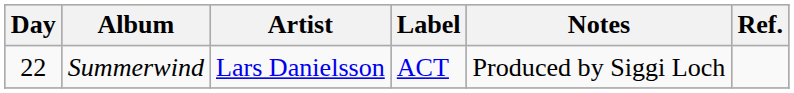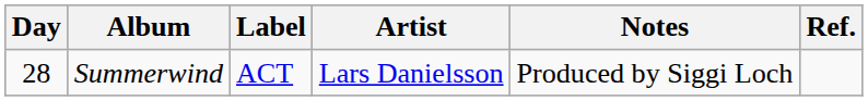columns swapped: Artist <-> Label
Summerwind | Day: 22 -> 28
